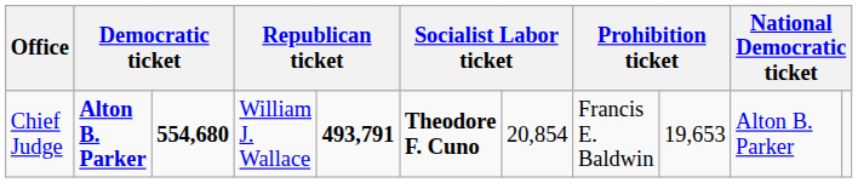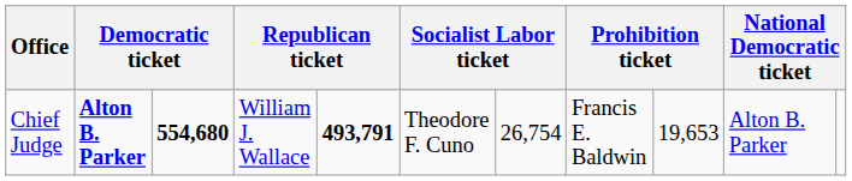Chief Judge | column 6: bold -> normal
Chief Judge | column 7: 20,854 -> 26,754
